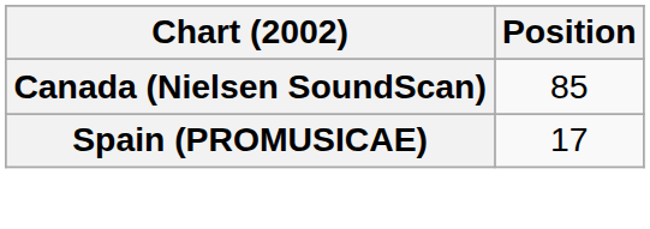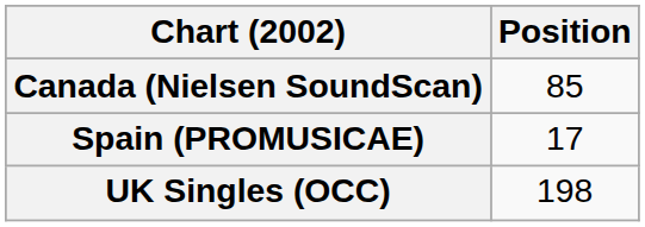+ row: UK Singles (OCC) | 198
